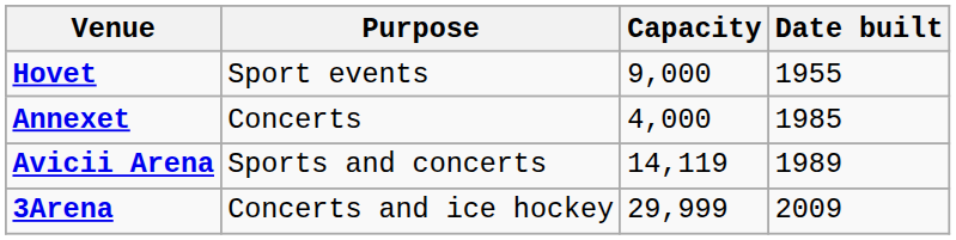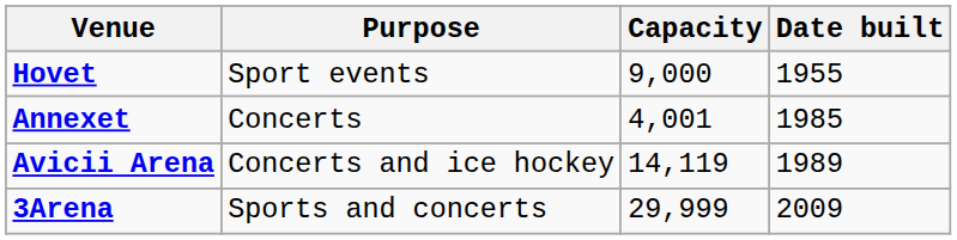Annexet | Capacity: 4,000 -> 4,001
Avicii Arena | Purpose: Sports and concerts -> Concerts and ice hockey
3Arena | Purpose: Concerts and ice hockey -> Sports and concerts
